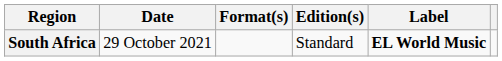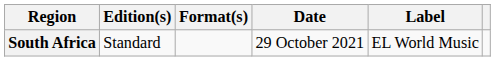columns swapped: Date <-> Edition(s)
South Africa | Label: bold -> normal
